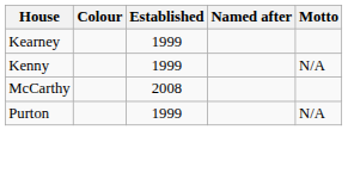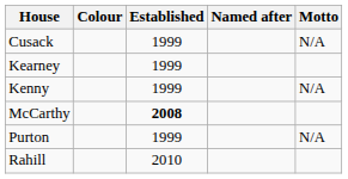+ row: Cusack | 1999 | N/A
McCarthy | Established: normal -> bold
+ row: Rahill | 2010
